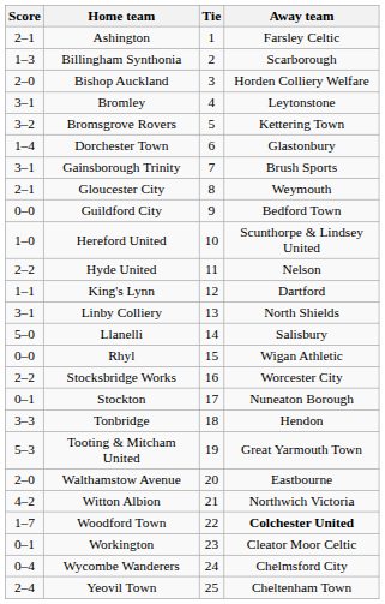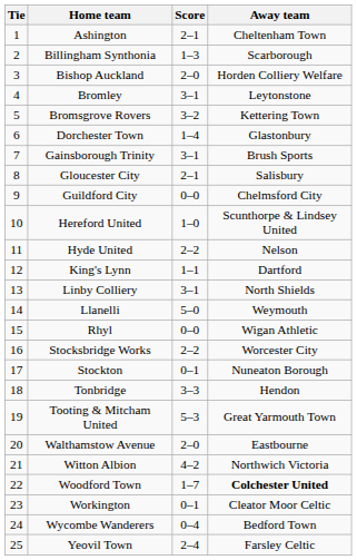columns swapped: Tie <-> Score
Ashington | Away team: Farsley Celtic -> Cheltenham Town
Gloucester City | Away team: Weymouth -> Salisbury
Guildford City | Away team: Bedford Town -> Chelmsford City
Llanelli | Away team: Salisbury -> Weymouth
Wycombe Wanderers | Away team: Chelmsford City -> Bedford Town
Yeovil Town | Away team: Cheltenham Town -> Farsley Celtic
